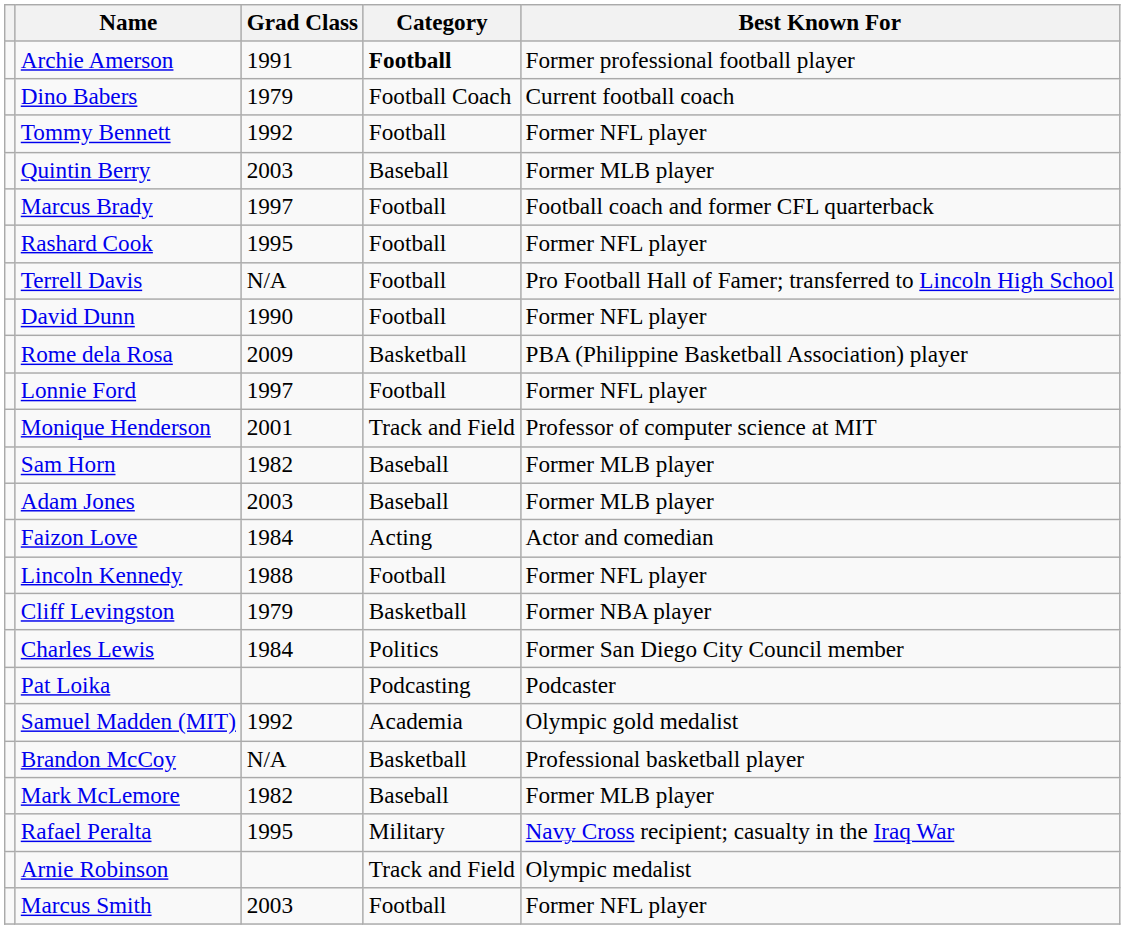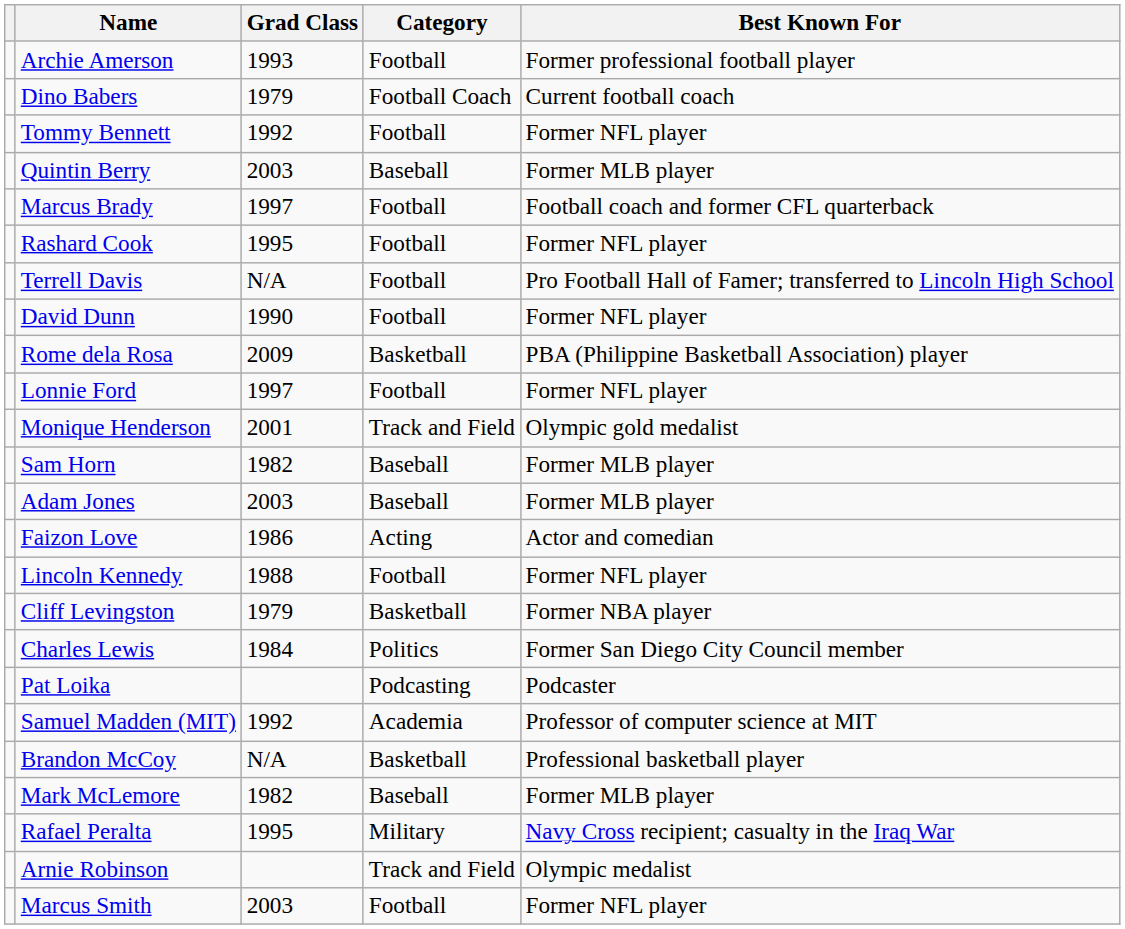Archie Amerson | Grad Class: 1991 -> 1993
Archie Amerson | Category: bold -> normal
Monique Henderson | Best Known For: Professor of computer science at MIT -> Olympic gold medalist
Faizon Love | Grad Class: 1984 -> 1986
Samuel Madden (MIT) | Best Known For: Olympic gold medalist -> Professor of computer science at MIT
